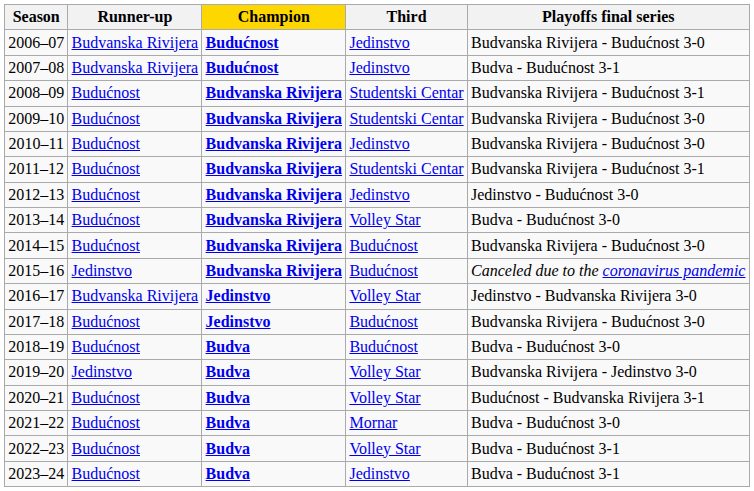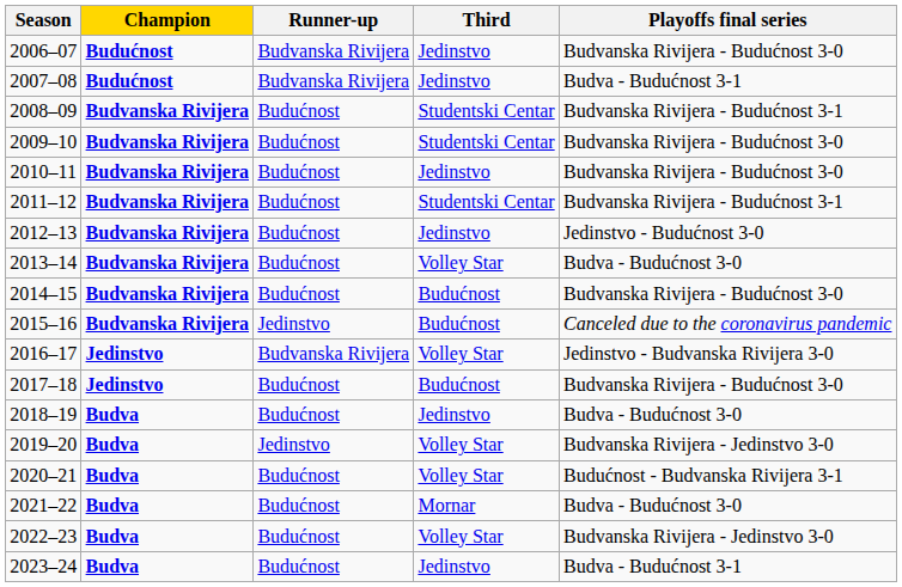columns swapped: Champion <-> Runner-up
2018–19 | Third: Budućnost -> Jedinstvo
2022–23 | Playoffs final series: Budva - Budućnost 3-1 -> Budvanska Rivijera - Jedinstvo 3-0
